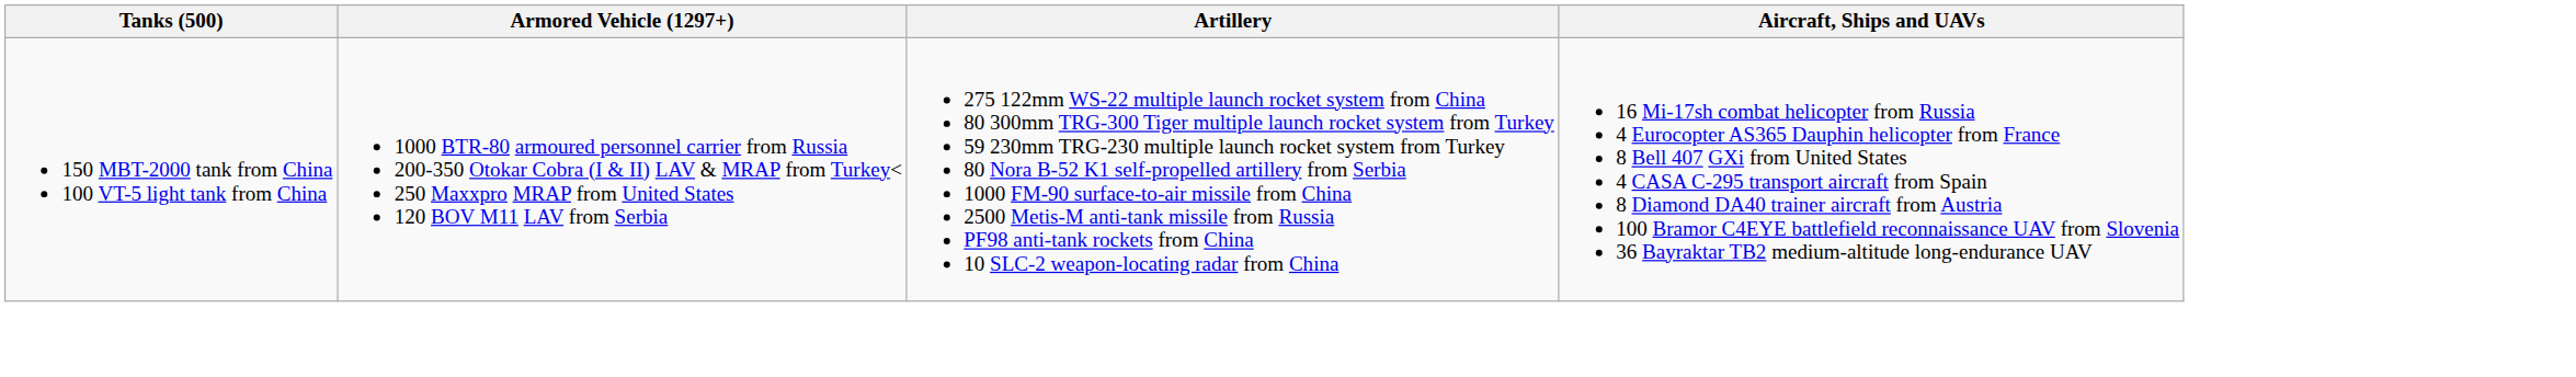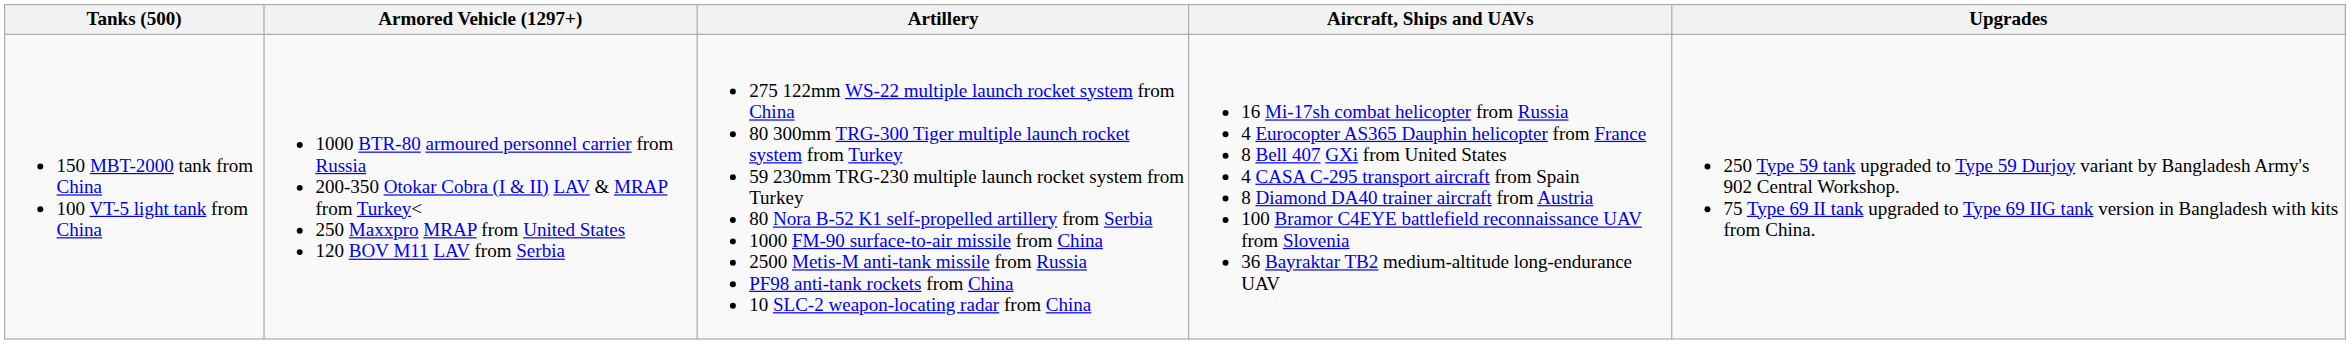+ column: Upgrades | 250 Type 59 tank upgraded to Type 59 Durjoy variant by Bangladesh Army's 902 Central Workshop. 75 Type 69 II tank upgraded to Type 69 IIG tank version in Bangladesh with kits from China.
